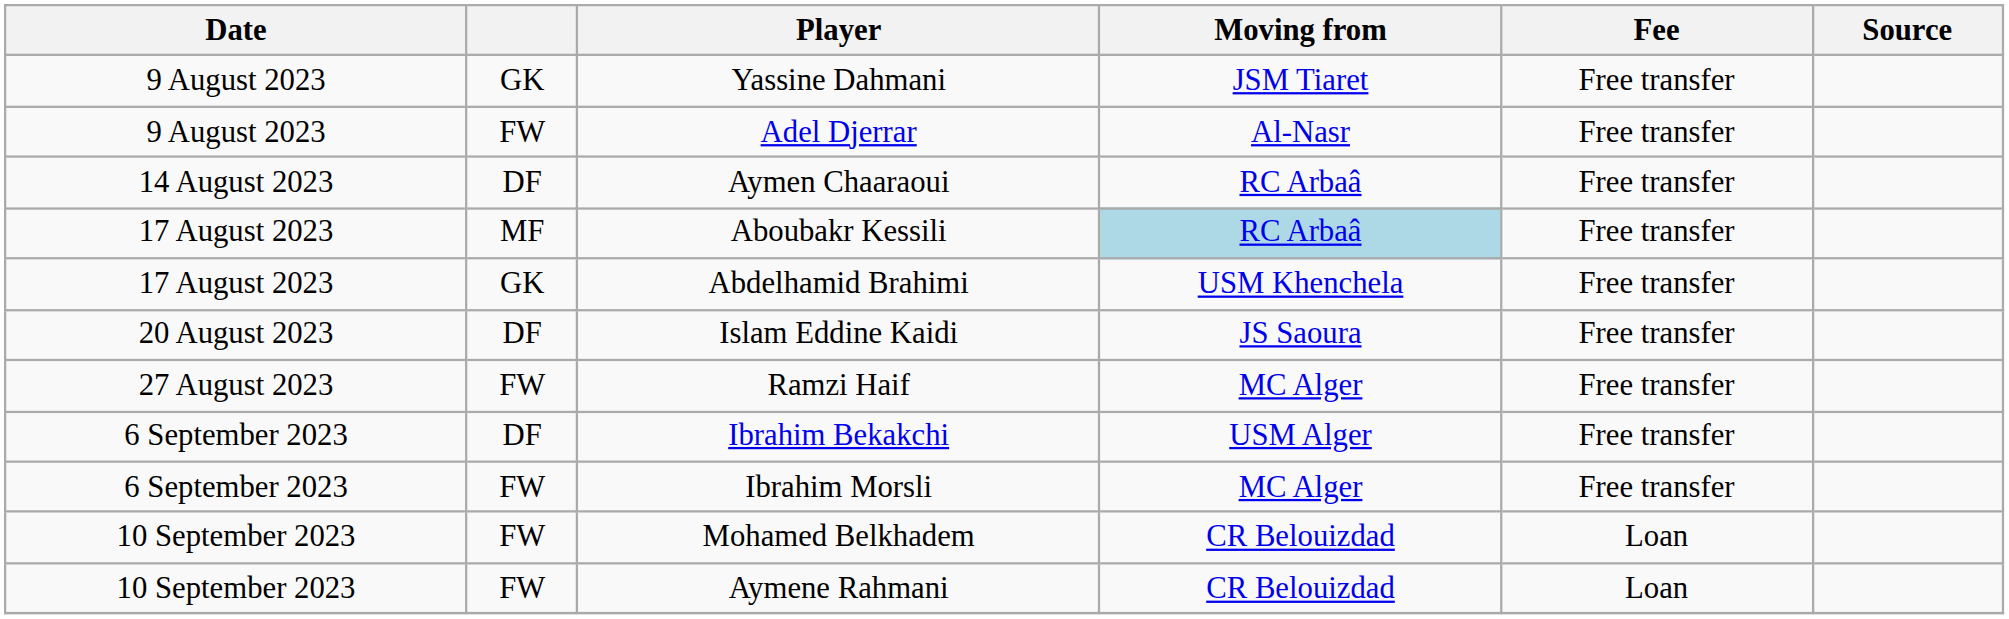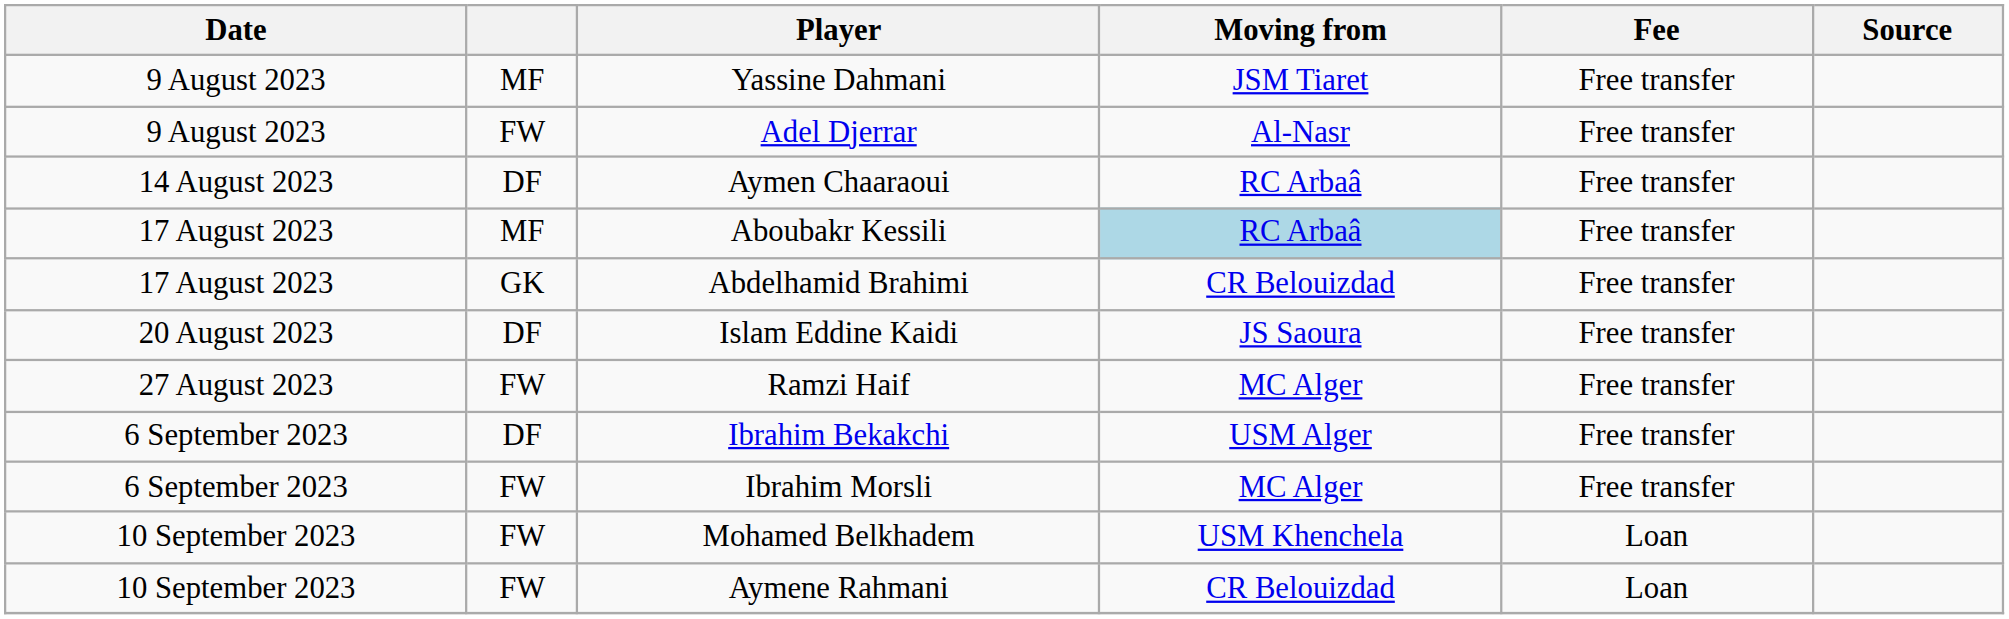Yassine Dahmani | column 2: GK -> MF
Abdelhamid Brahimi | Moving from: USM Khenchela -> CR Belouizdad
Mohamed Belkhadem | Moving from: CR Belouizdad -> USM Khenchela
